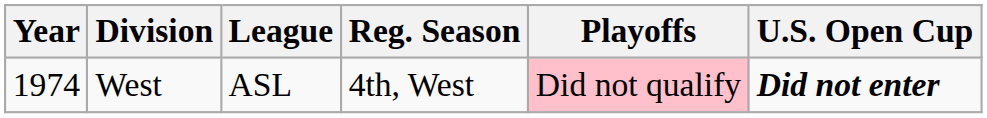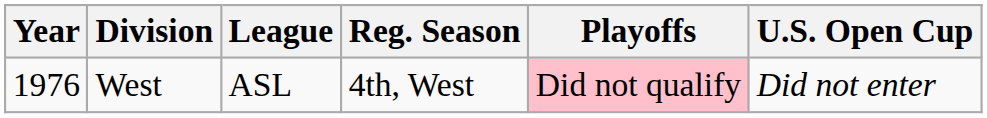West | Year: 1974 -> 1976
West | U.S. Open Cup: bold -> normal
